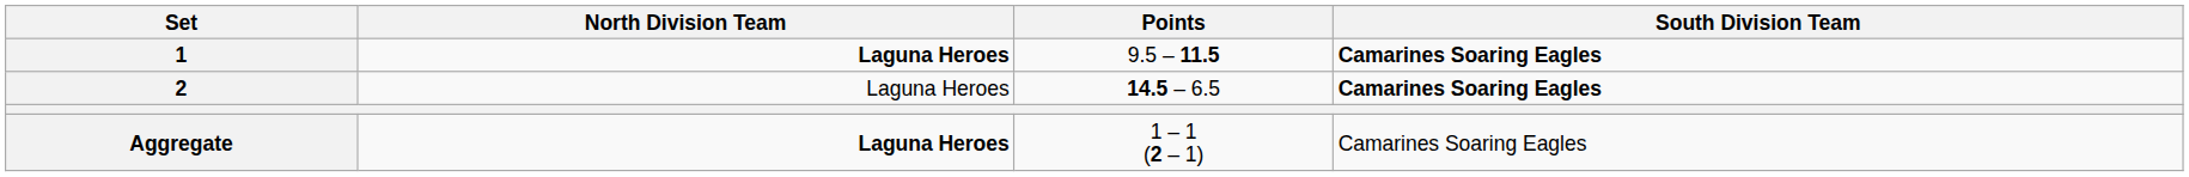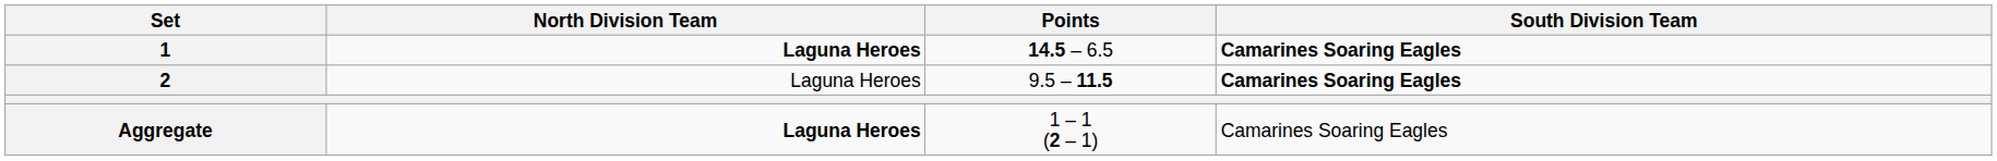1 | Points: 9.5 – 11.5 -> 14.5 – 6.5
2 | Points: 14.5 – 6.5 -> 9.5 – 11.5
